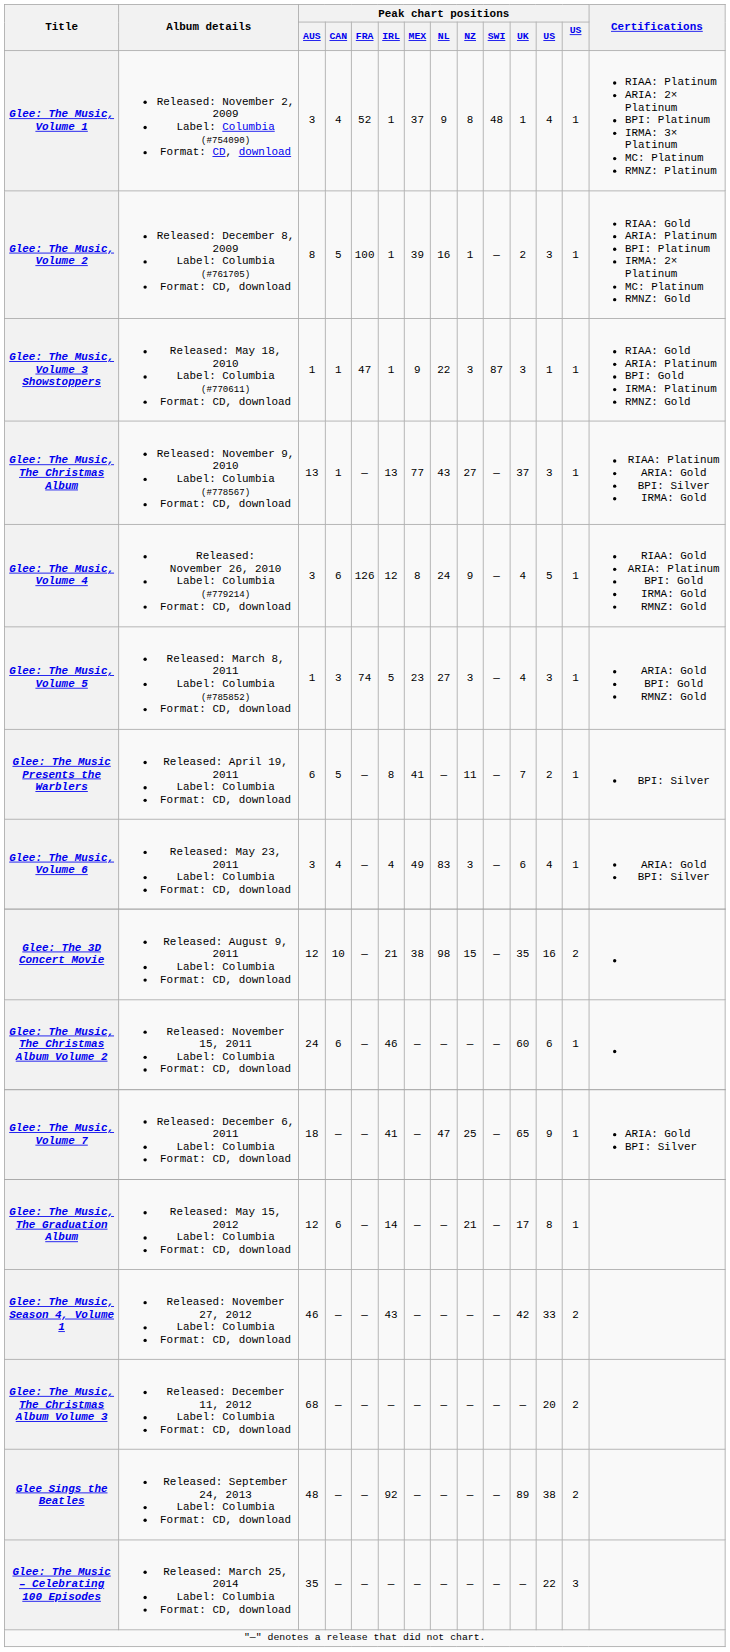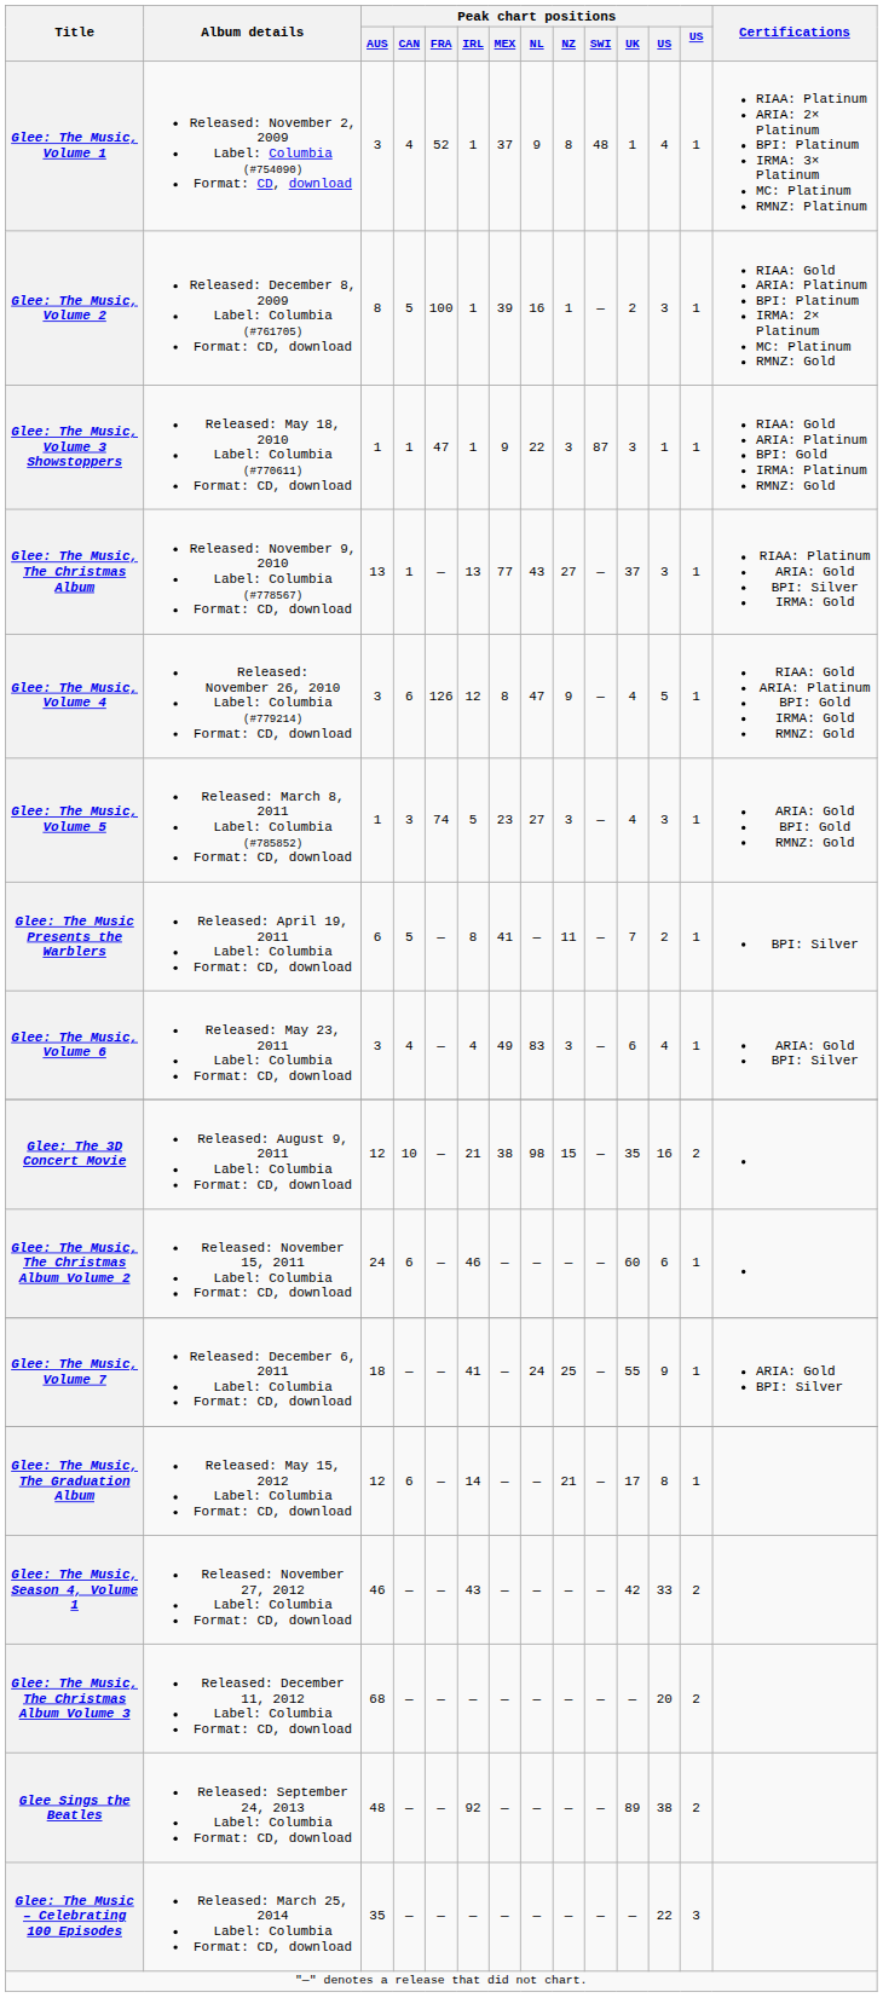Glee: The Music, Volume 4 | Peak chart positions / NL: 24 -> 47
Glee: The Music, Volume 7 | Peak chart positions / NL: 47 -> 24
Glee: The Music, Volume 7 | Peak chart positions / UK: 65 -> 55
